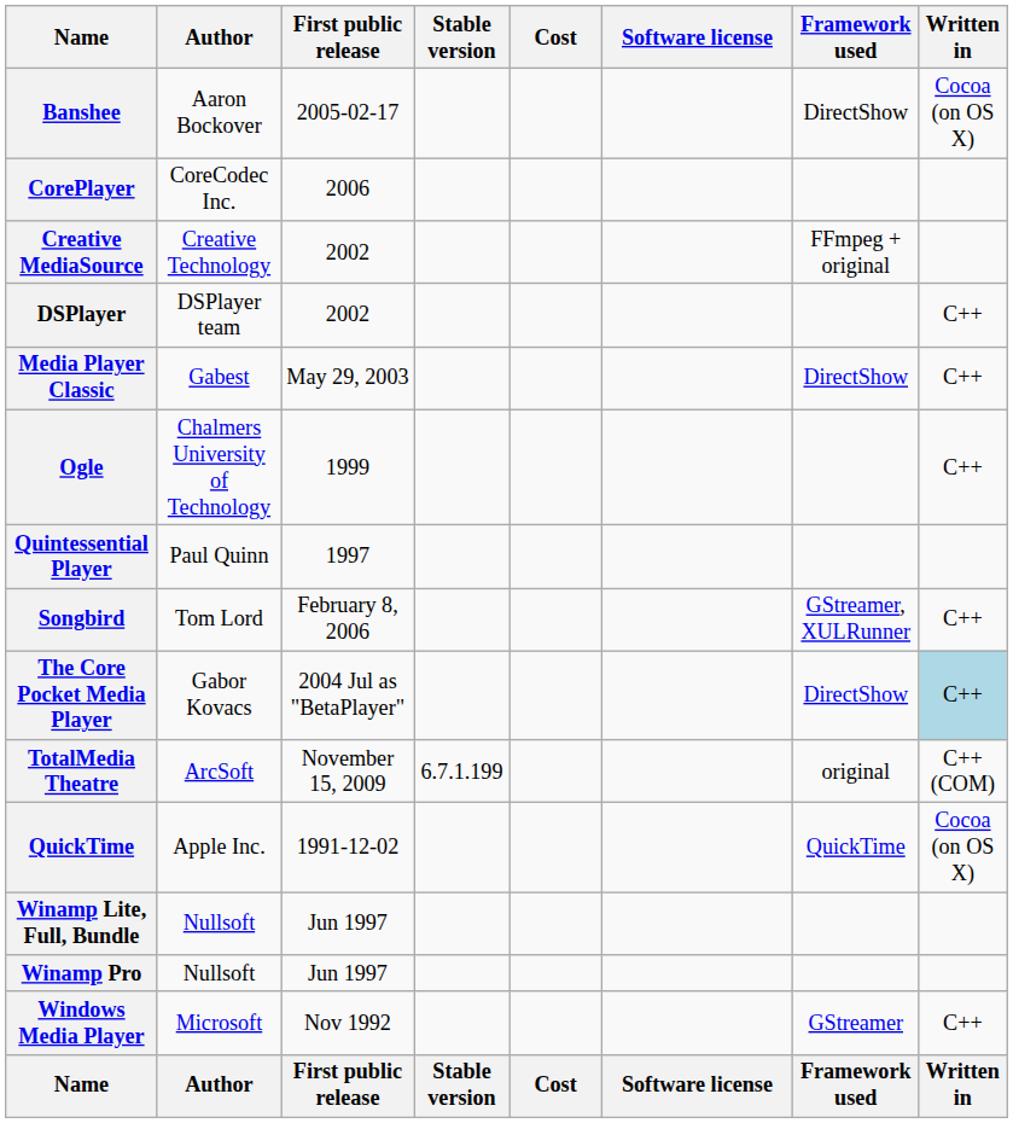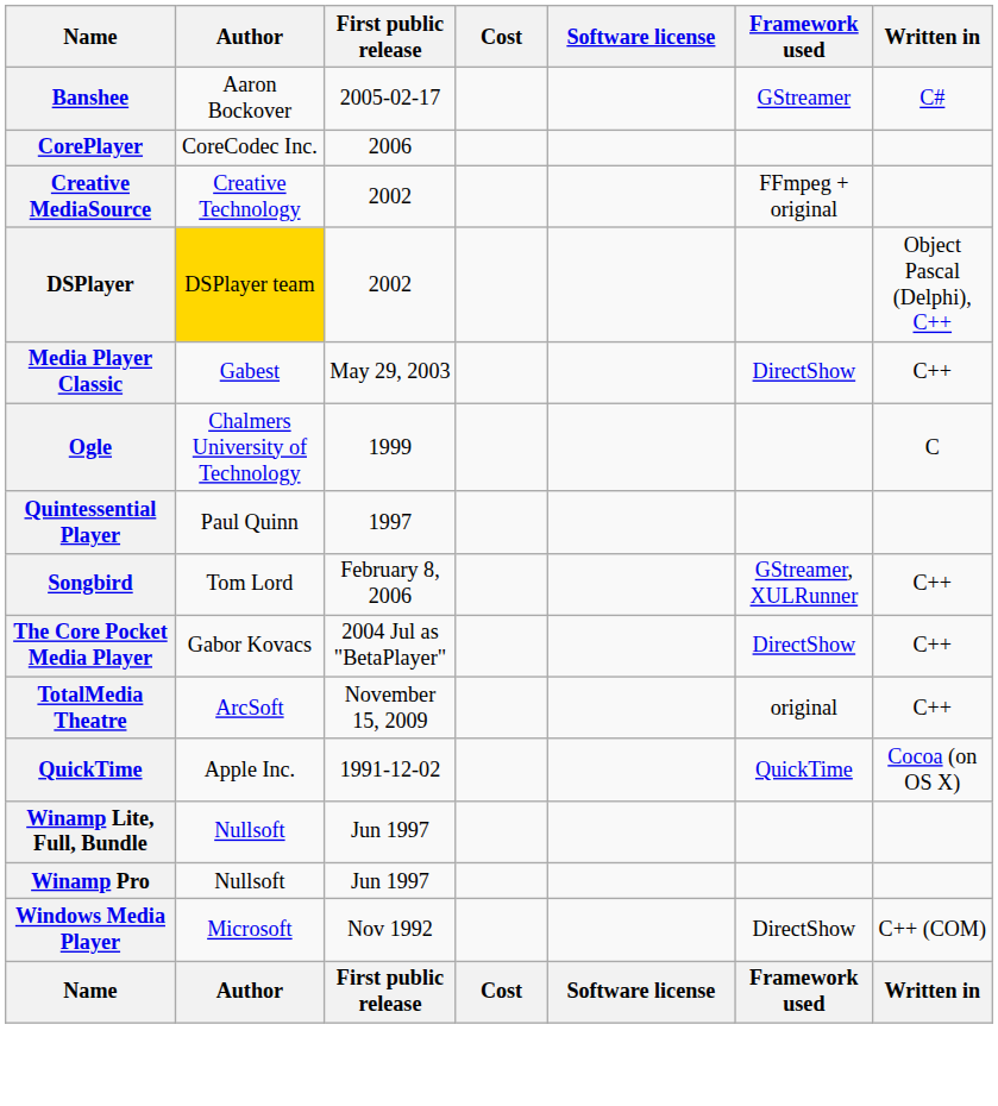- column: Stable version | 6.7.1.199 | Stable version
Banshee | Framework used: DirectShow -> GStreamer
Banshee | Written in: Cocoa (on OS X) -> C#
DSPlayer | Author: no background -> gold background
DSPlayer | Written in: C++ -> Object Pascal (Delphi), C++
Ogle | Written in: C++ -> C
The Core Pocket Media Player | Written in: lightblue background -> no background
TotalMedia Theatre | Written in: C++ (COM) -> C++
Windows Media Player | Framework used: GStreamer -> DirectShow
Windows Media Player | Written in: C++ -> C++ (COM)
